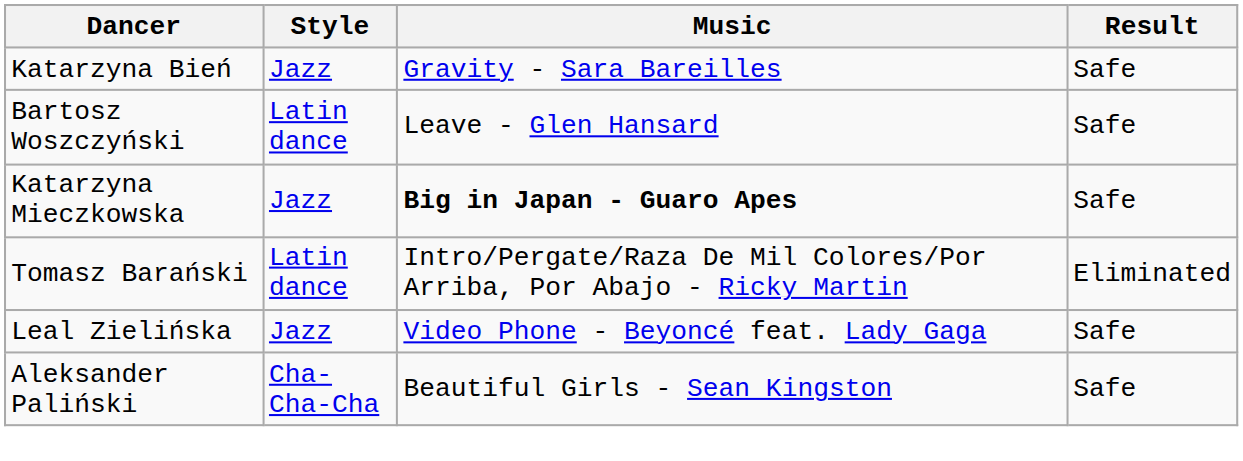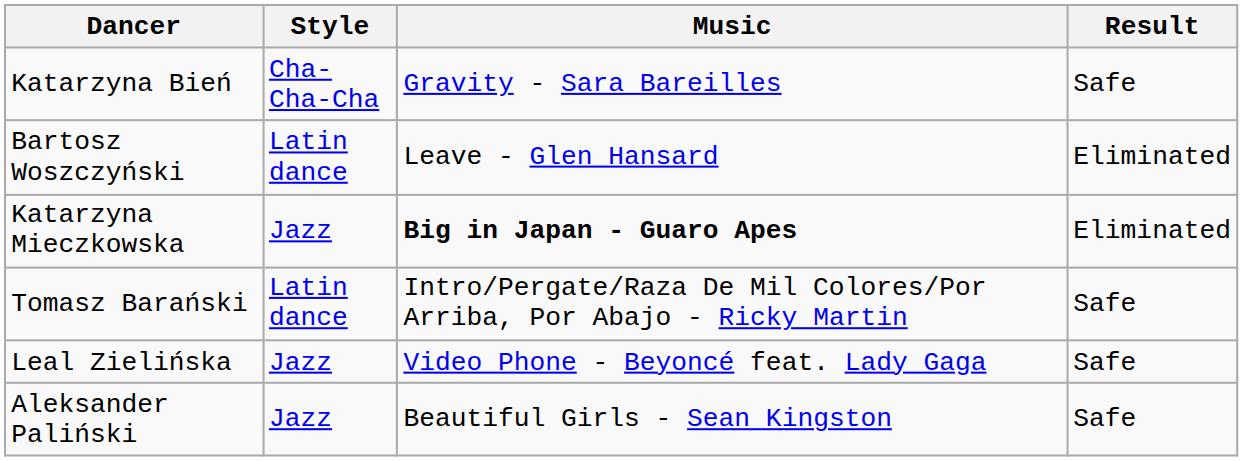Katarzyna Bień | Style: Jazz -> Cha-Cha-Cha
Bartosz Woszczyński | Result: Safe -> Eliminated
Katarzyna Mieczkowska | Result: Safe -> Eliminated
Tomasz Barański | Result: Eliminated -> Safe
Aleksander Paliński | Style: Cha-Cha-Cha -> Jazz
